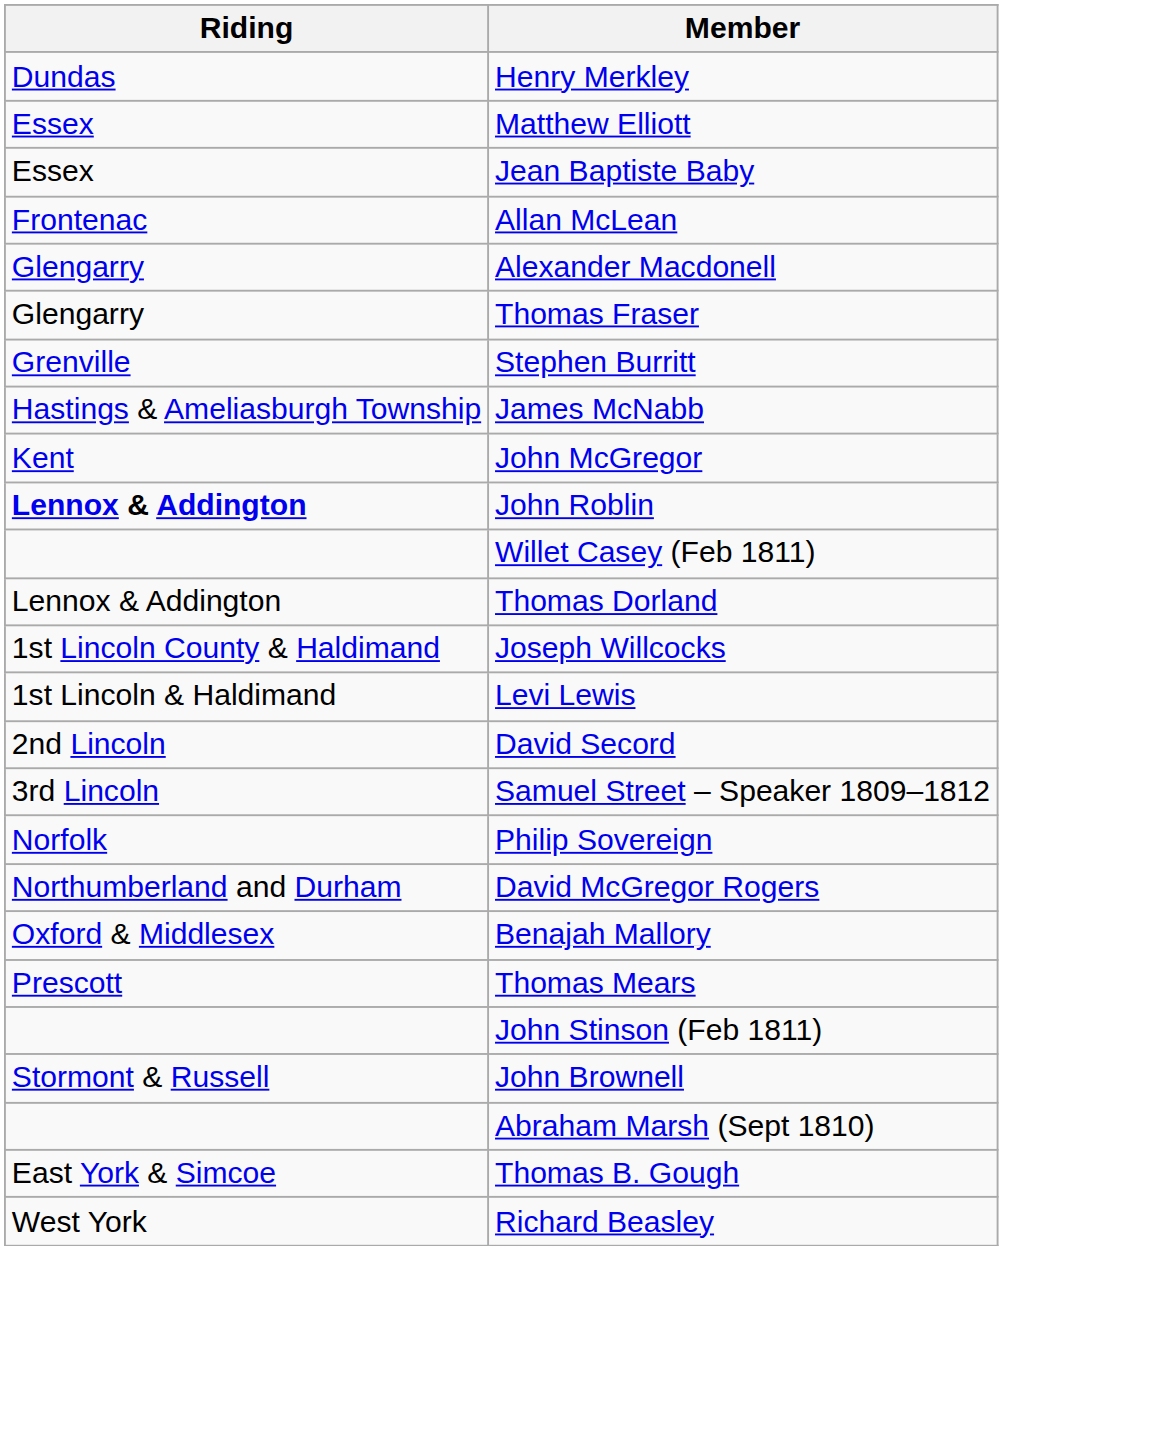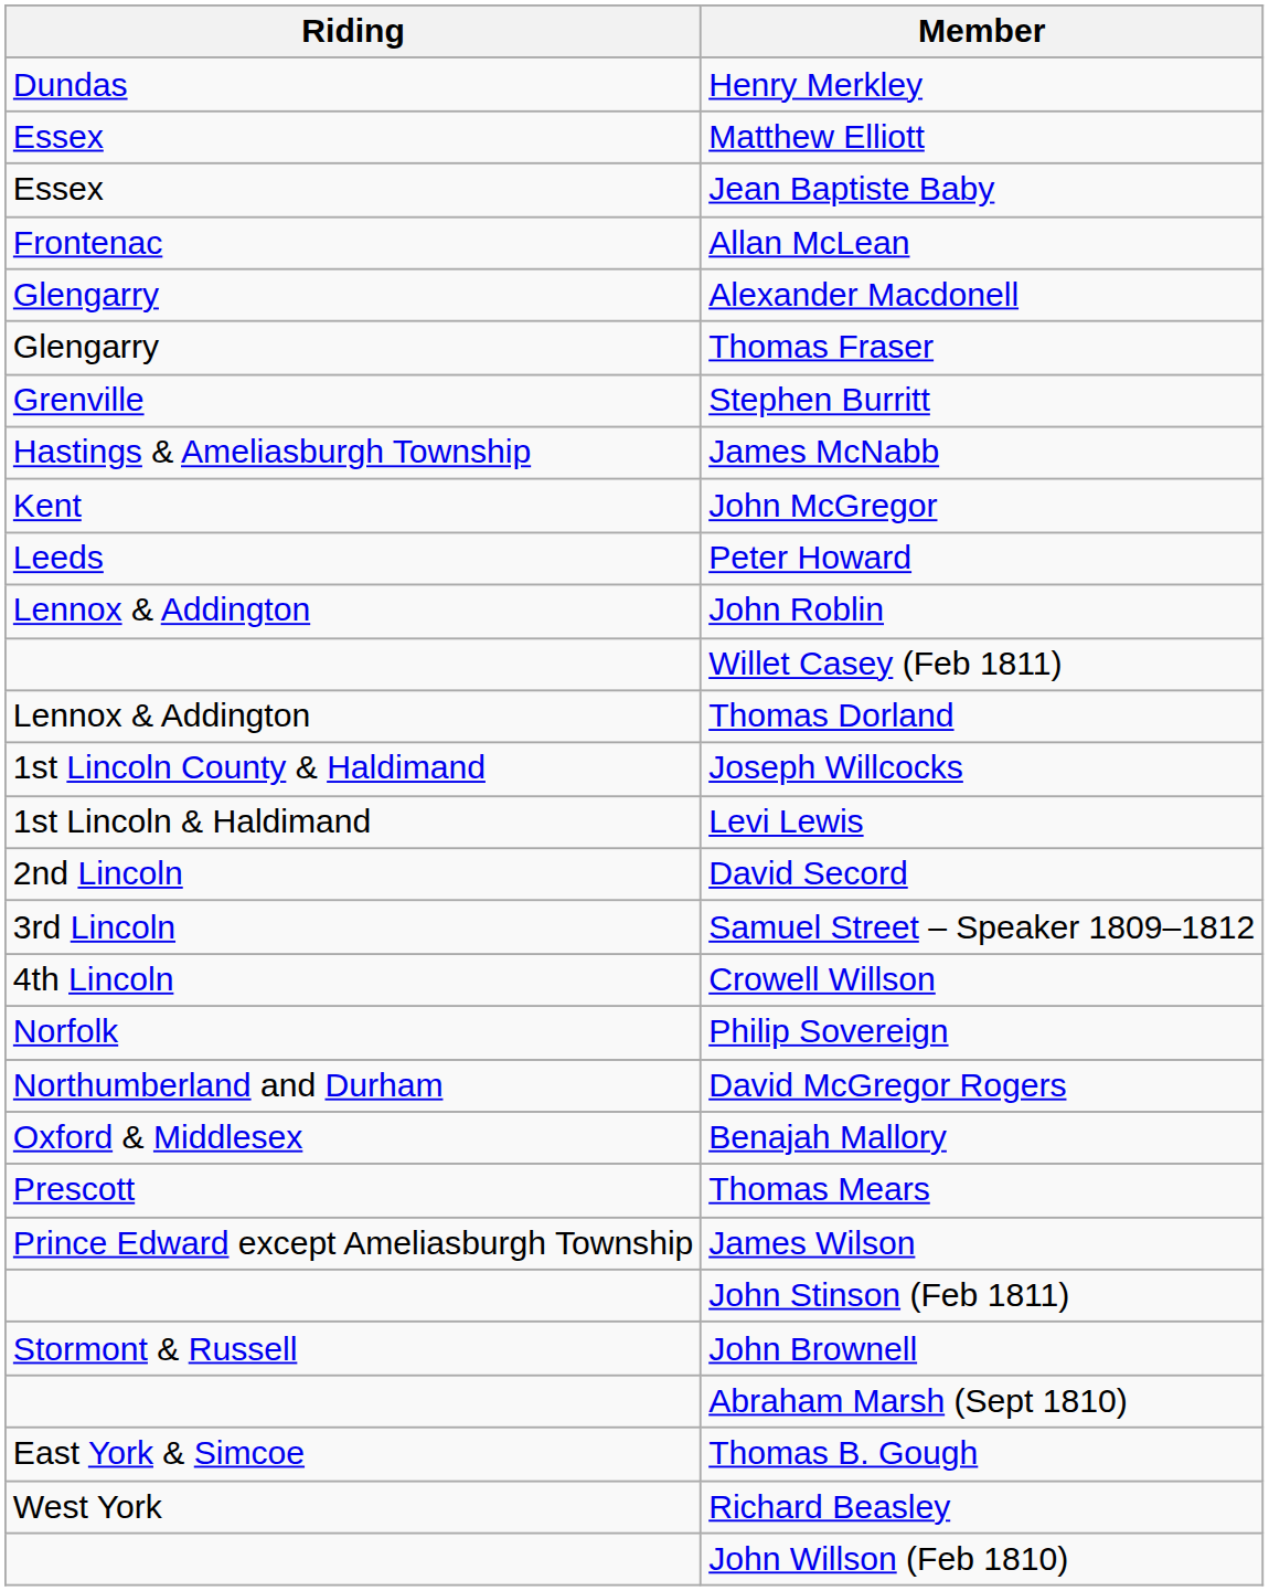+ row: Leeds | Peter Howard
John Roblin | Riding: bold -> normal
+ row: 4th Lincoln | Crowell Willson
+ row: Prince Edward except Ameliasburgh Township | James Wilson
+ row: John Willson (Feb 1810)
